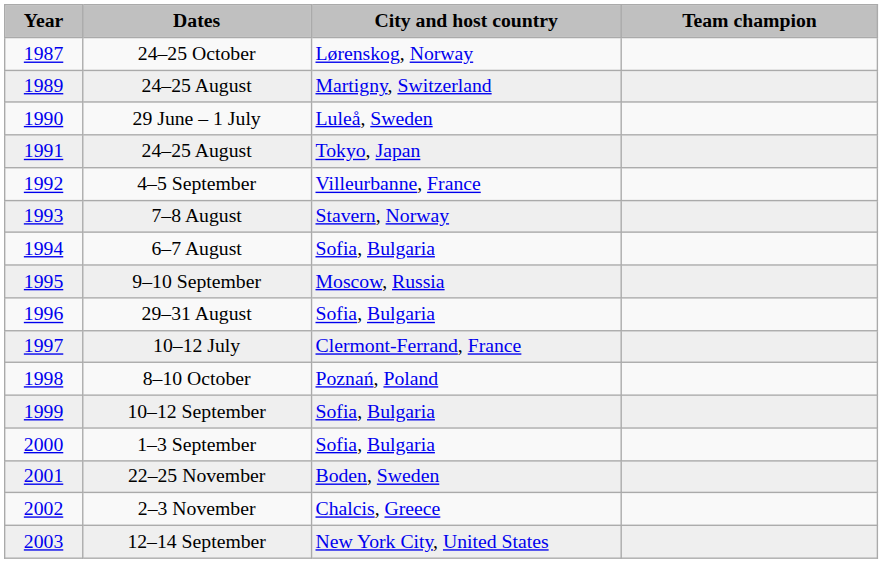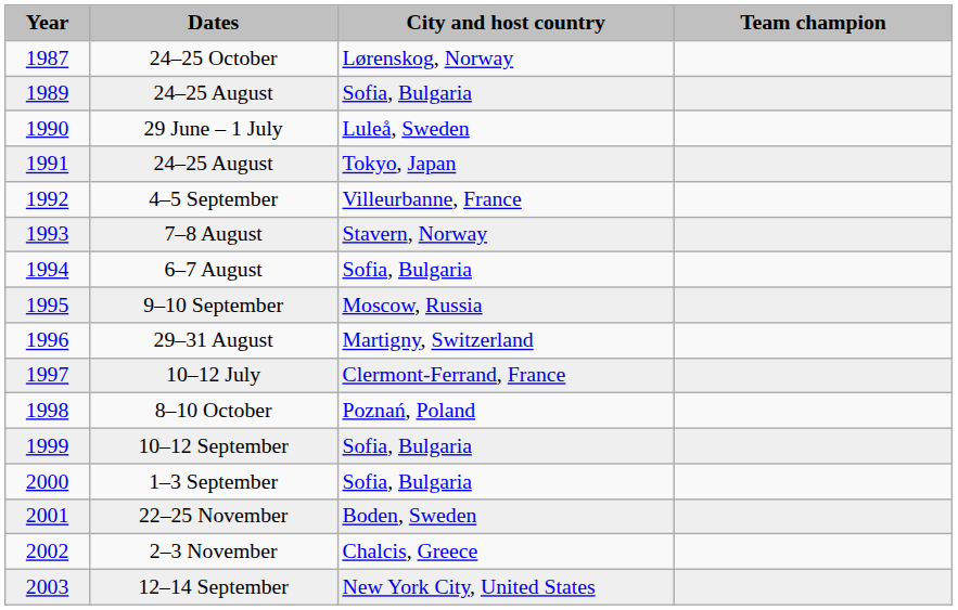1989 / 24–25 August | City and host country: Martigny, Switzerland -> Sofia, Bulgaria
29–31 August | City and host country: Sofia, Bulgaria -> Martigny, Switzerland
